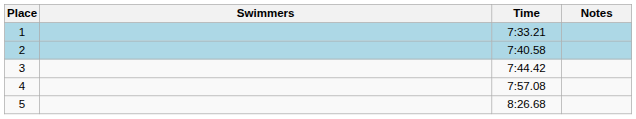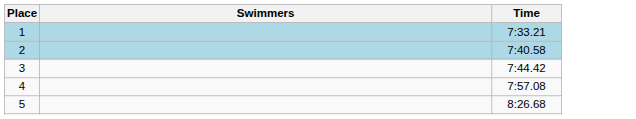- column: Notes
